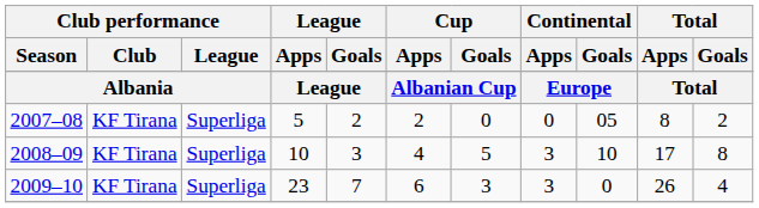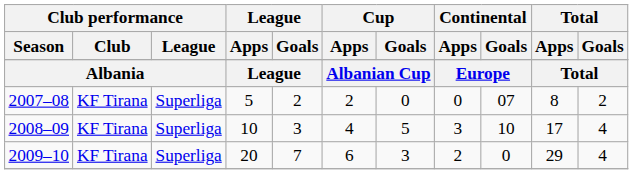2007–08 | Continental / Goals: 05 -> 07
2008–09 | Total / Goals: 8 -> 4
2009–10 | League / Apps: 23 -> 20
2009–10 | Continental / Apps: 3 -> 2
2009–10 | Total / Apps: 26 -> 29
